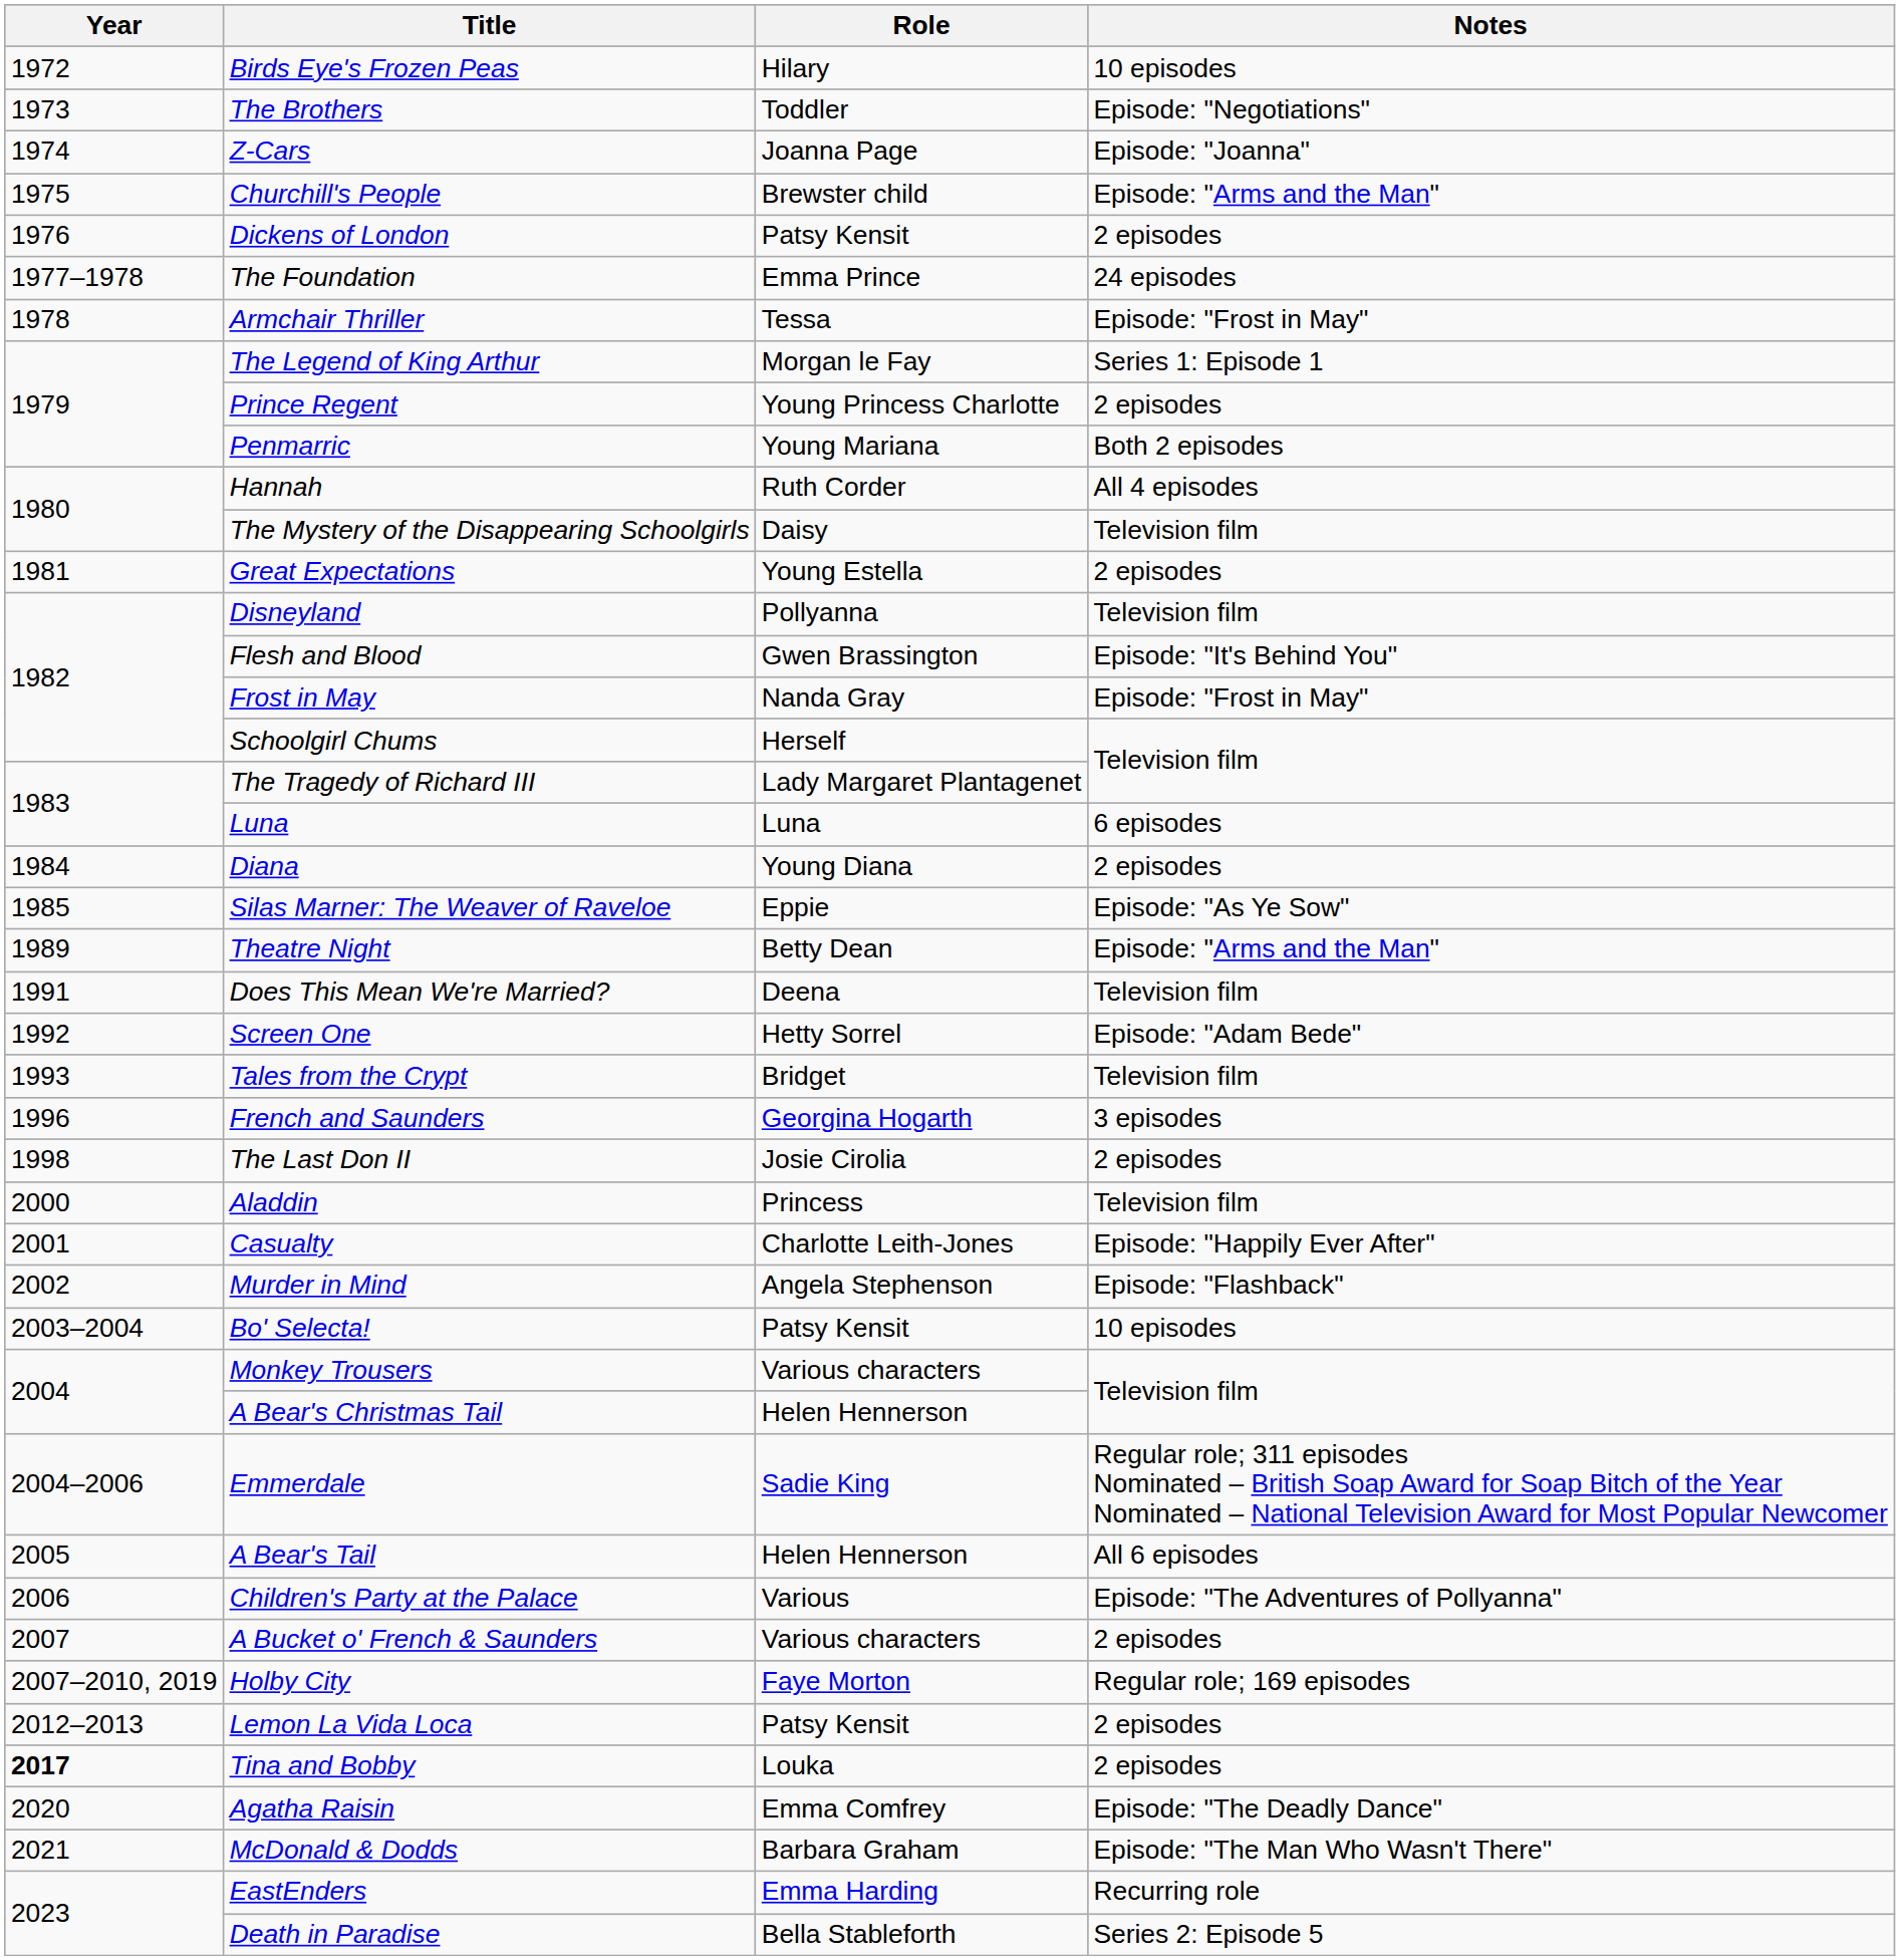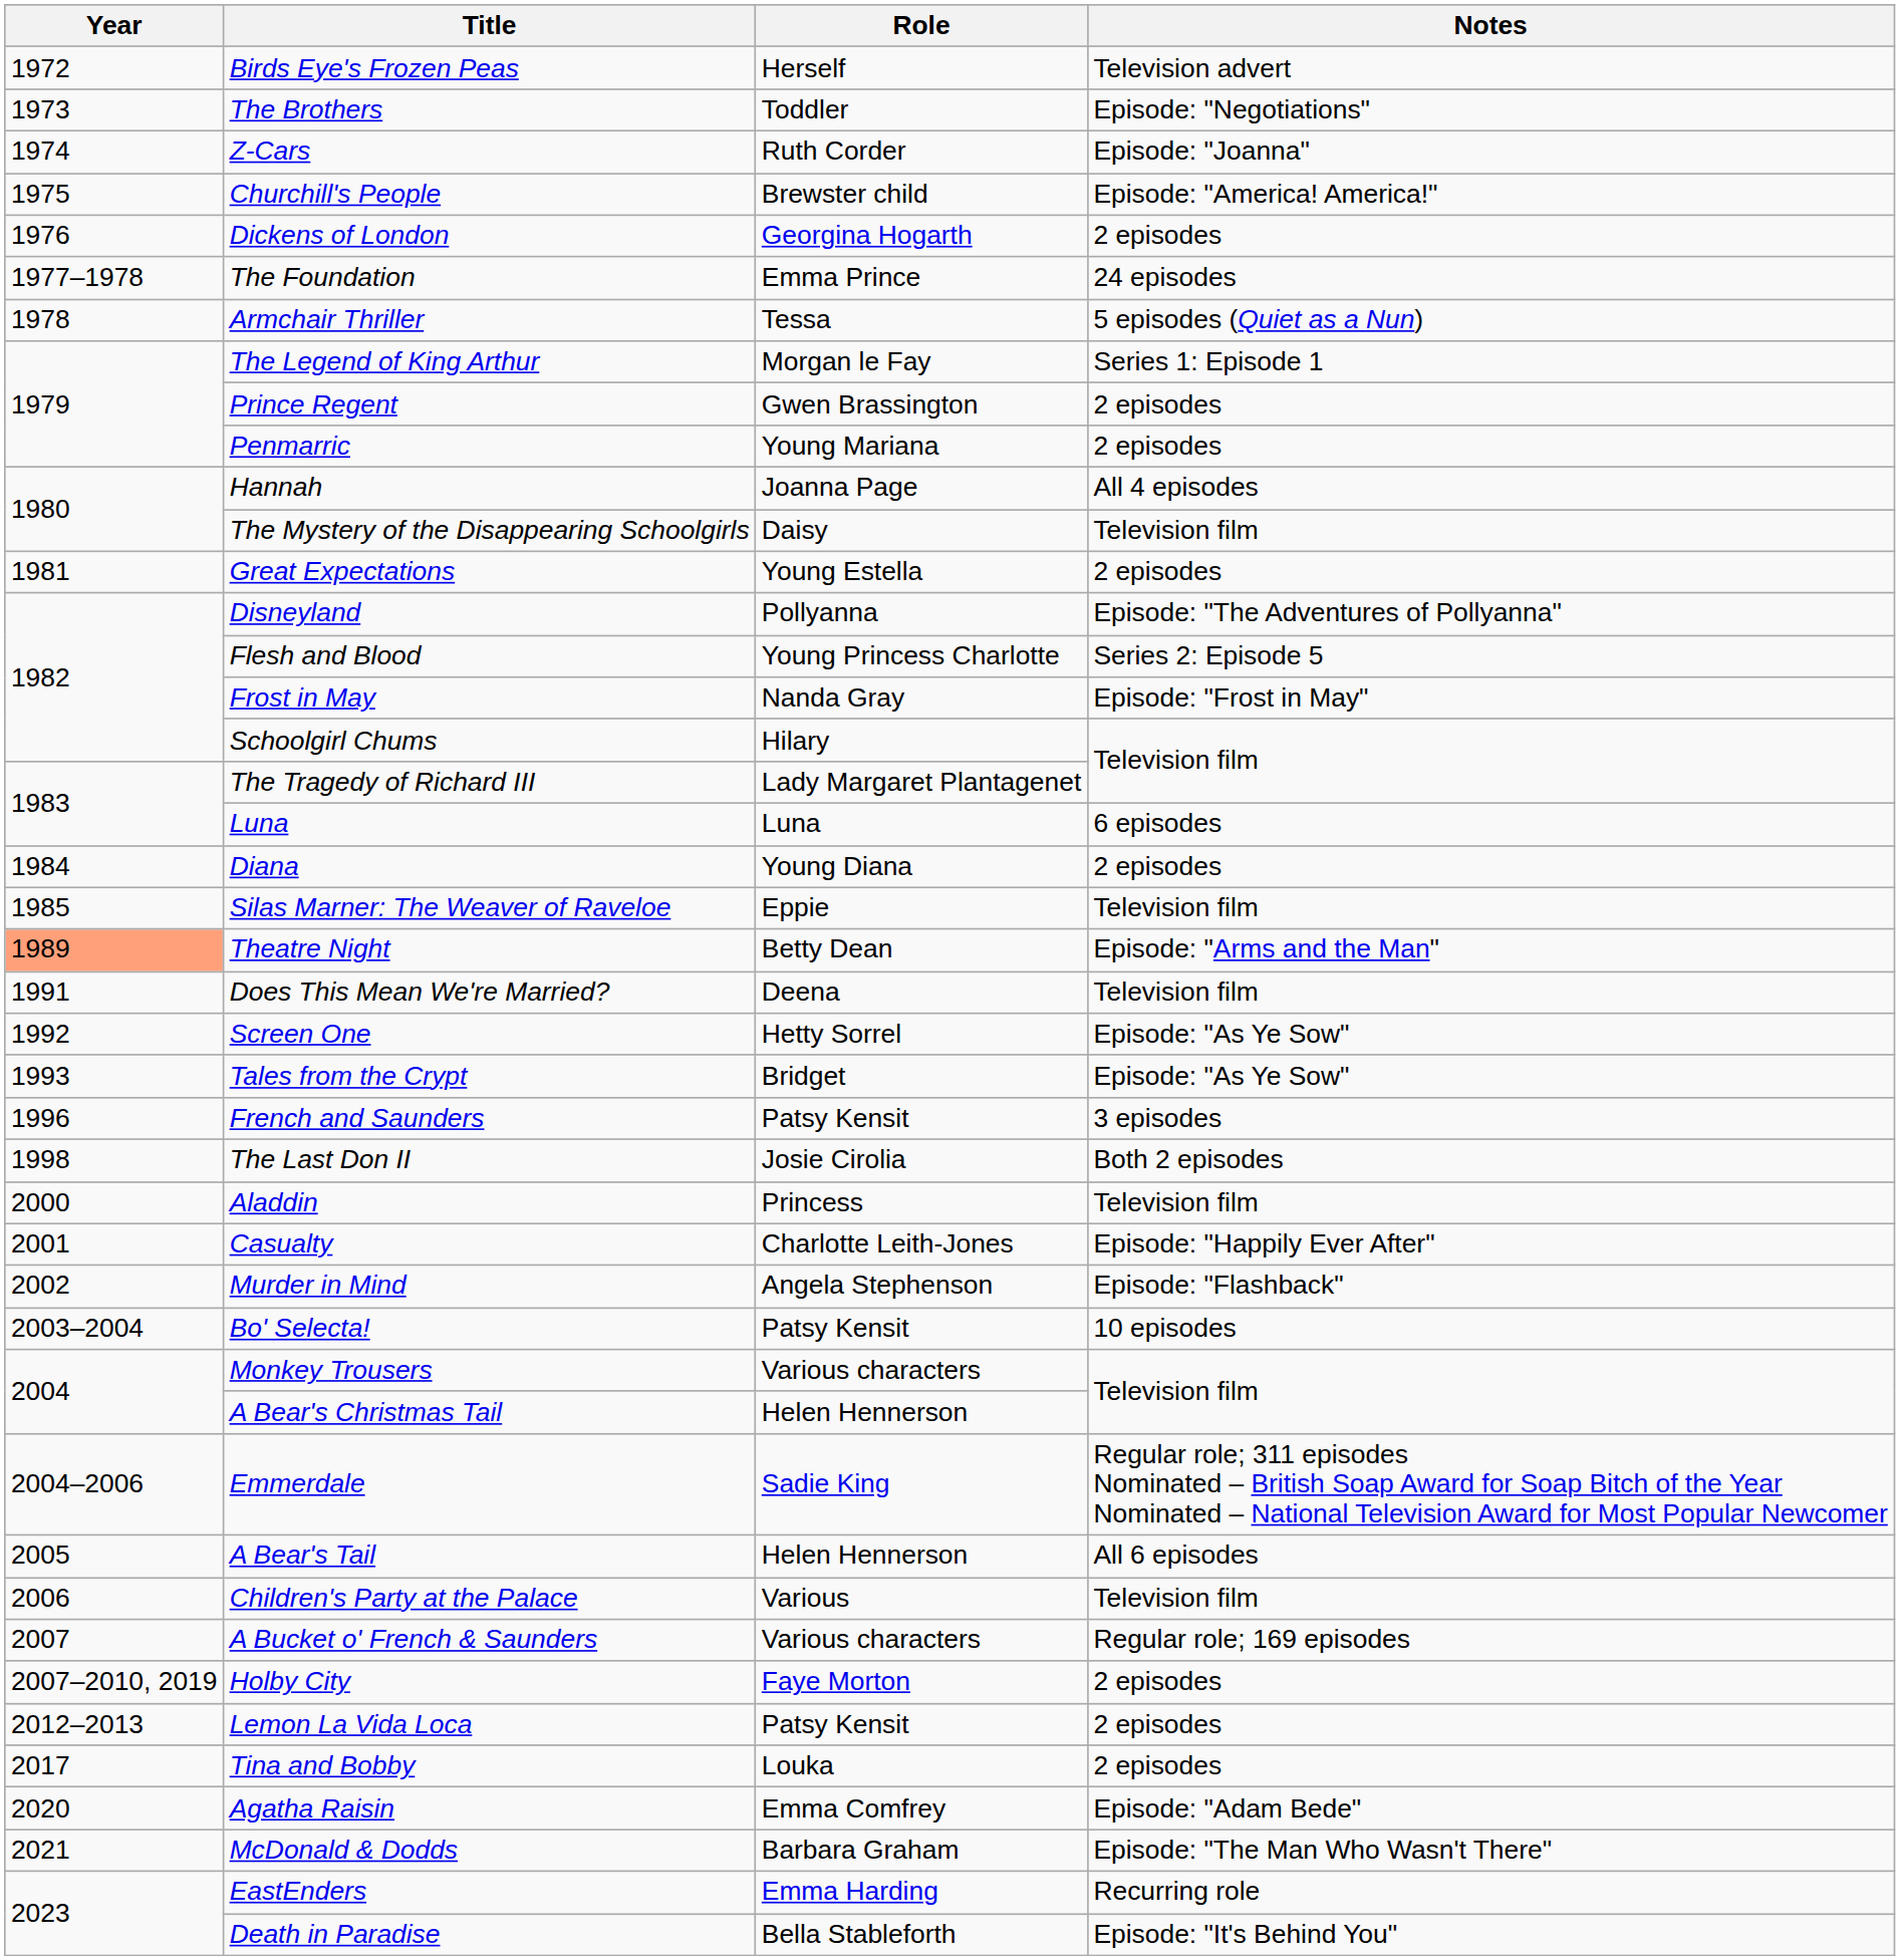Birds Eye's Frozen Peas | Role: Hilary -> Herself
Birds Eye's Frozen Peas | Notes: 10 episodes -> Television advert
Z-Cars | Role: Joanna Page -> Ruth Corder
Churchill's People | Notes: Episode: "Arms and the Man" -> Episode: "America! America!"
Dickens of London | Role: Patsy Kensit -> Georgina Hogarth
Armchair Thriller | Notes: Episode: "Frost in May" -> 5 episodes (Quiet as a Nun)
Prince Regent | Role: Young Princess Charlotte -> Gwen Brassington
Penmarric | Notes: Both 2 episodes -> 2 episodes
Hannah | Role: Ruth Corder -> Joanna Page
Disneyland | Notes: Television film -> Episode: "The Adventures of Pollyanna"
Flesh and Blood | Role: Gwen Brassington -> Young Princess Charlotte
Flesh and Blood | Notes: Episode: "It's Behind You" -> Series 2: Episode 5
Schoolgirl Chums | Role: Herself -> Hilary
Silas Marner: The Weaver of Raveloe | Notes: Episode: "As Ye Sow" -> Television film
Theatre Night | Year: no background -> lightsalmon background
Screen One | Notes: Episode: "Adam Bede" -> Episode: "As Ye Sow"
Tales from the Crypt | Notes: Television film -> Episode: "As Ye Sow"
French and Saunders | Role: Georgina Hogarth -> Patsy Kensit
The Last Don II | Notes: 2 episodes -> Both 2 episodes
Children's Party at the Palace | Notes: Episode: "The Adventures of Pollyanna" -> Television film
A Bucket o' French & Saunders | Notes: 2 episodes -> Regular role; 169 episodes
Holby City | Notes: Regular role; 169 episodes -> 2 episodes
Tina and Bobby | Year: bold -> normal
Agatha Raisin | Notes: Episode: "The Deadly Dance" -> Episode: "Adam Bede"
Death in Paradise | Notes: Series 2: Episode 5 -> Episode: "It's Behind You"
